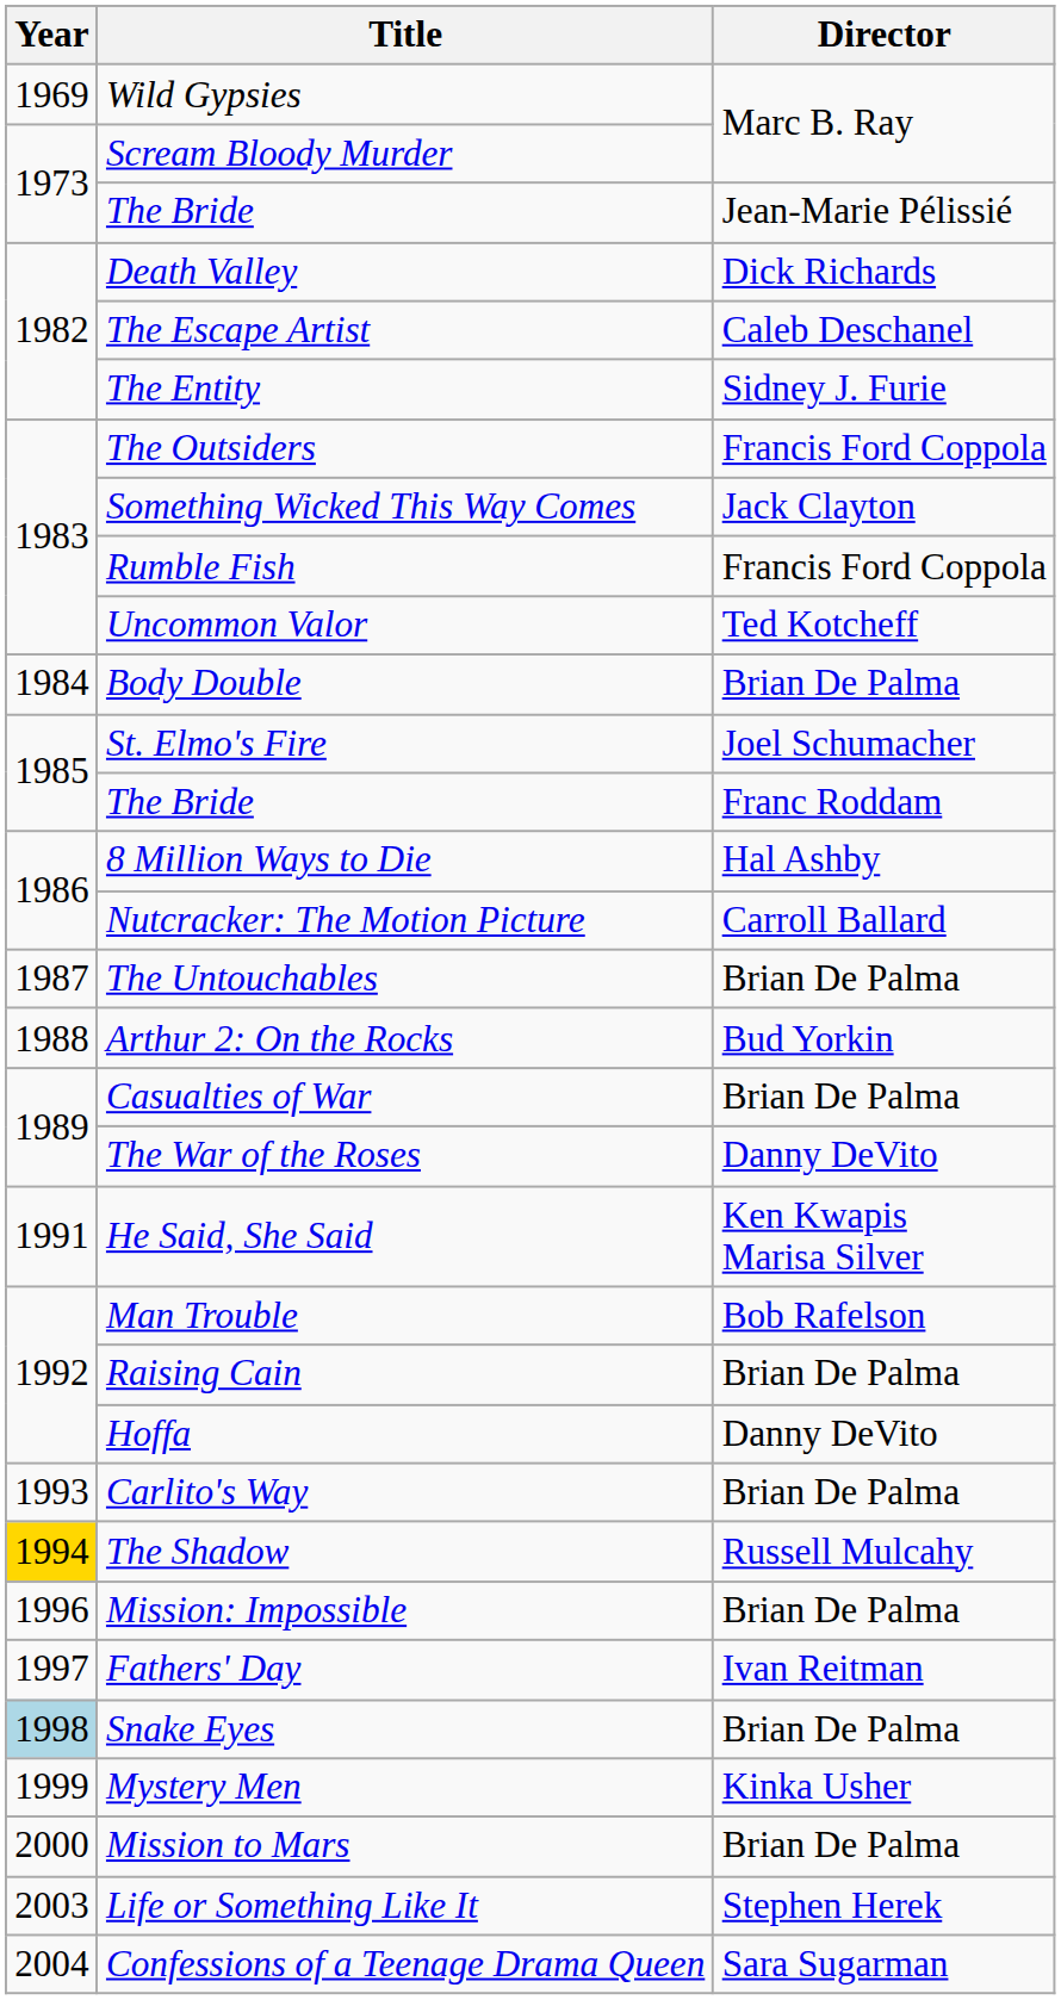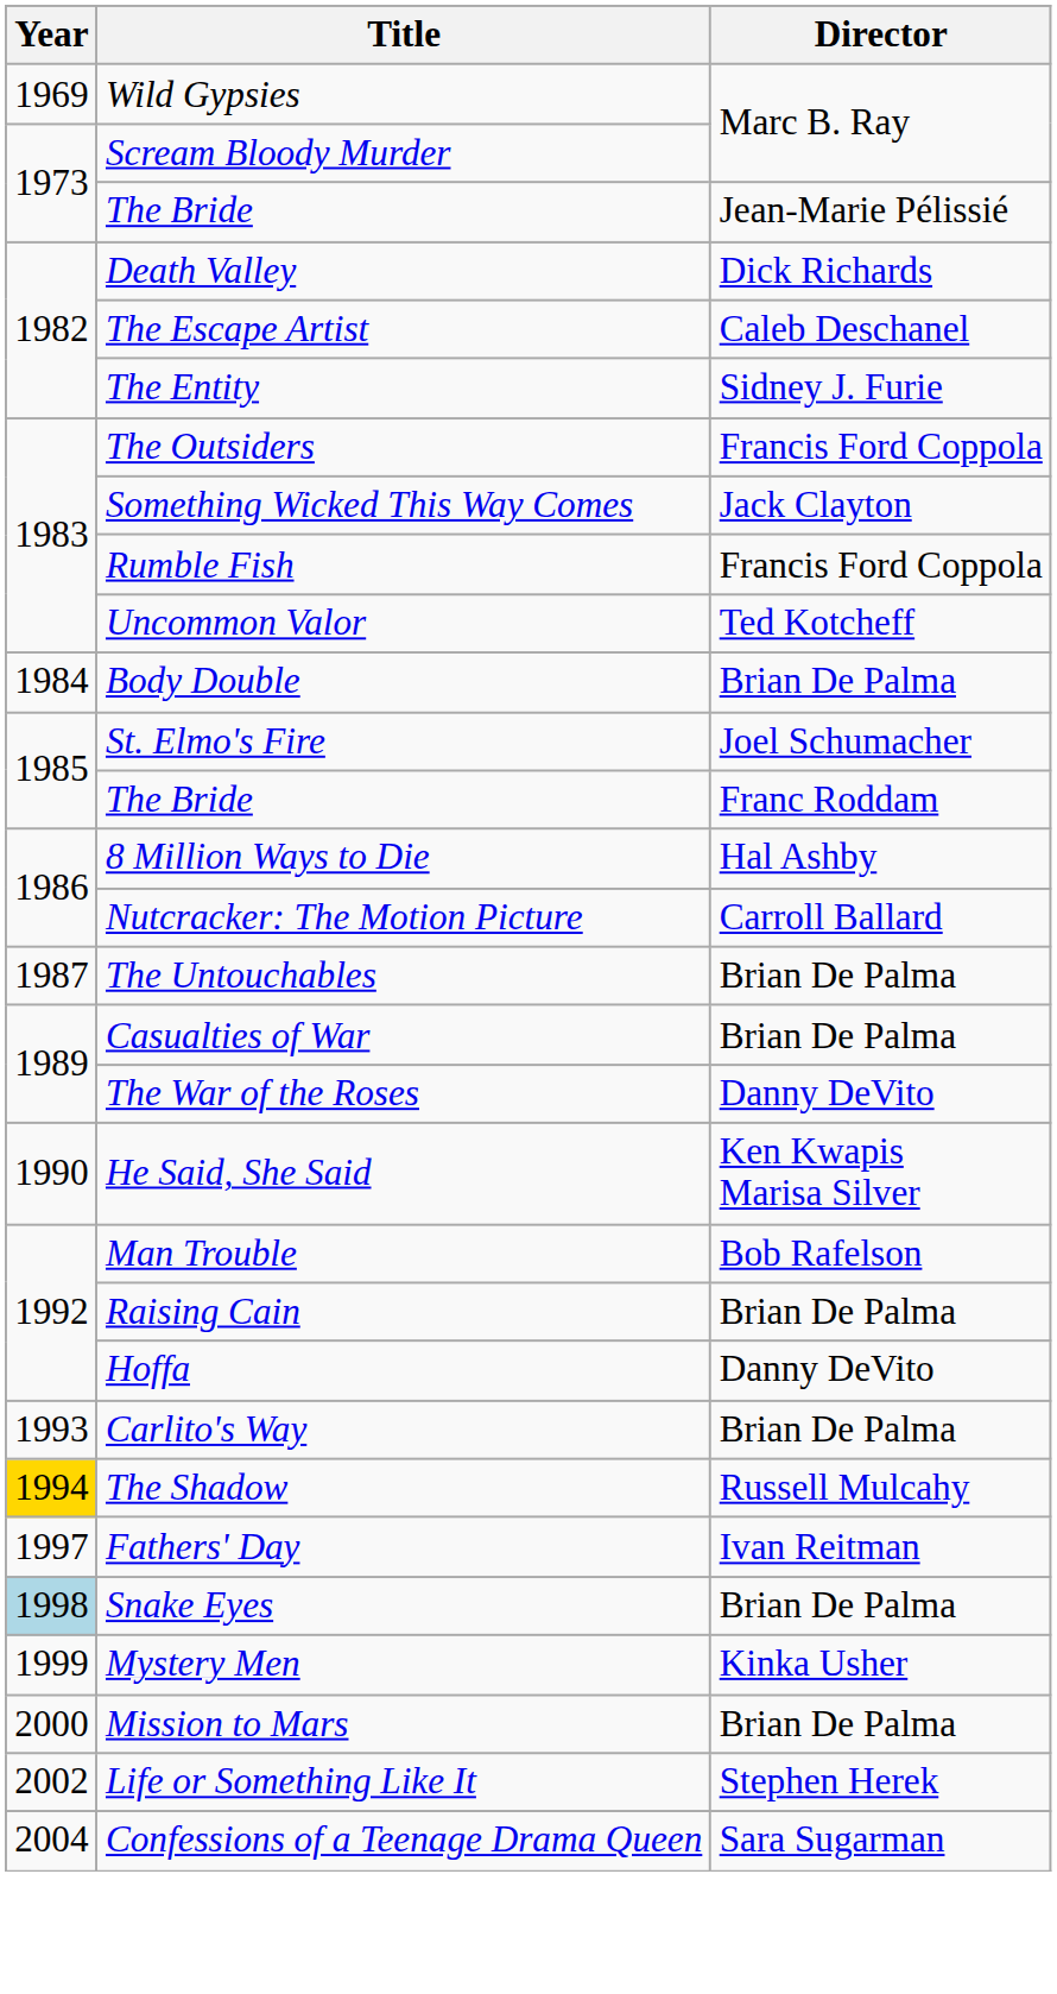- row: 1988 | Arthur 2: On the Rocks | Bud Yorkin
He Said, She Said | Year: 1991 -> 1990
- row: 1996 | Mission: Impossible | Brian De Palma
Life or Something Like It | Year: 2003 -> 2002
